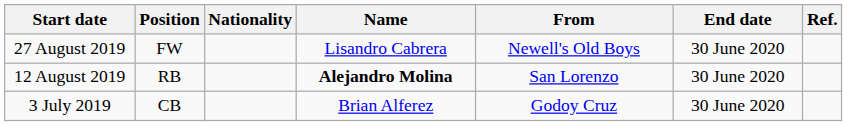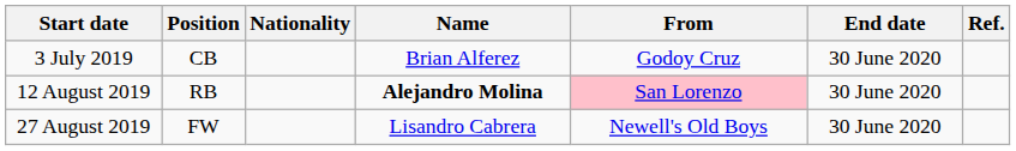rows swapped: 3 July 2019 <-> 27 August 2019
12 August 2019 | From: no background -> pink background
